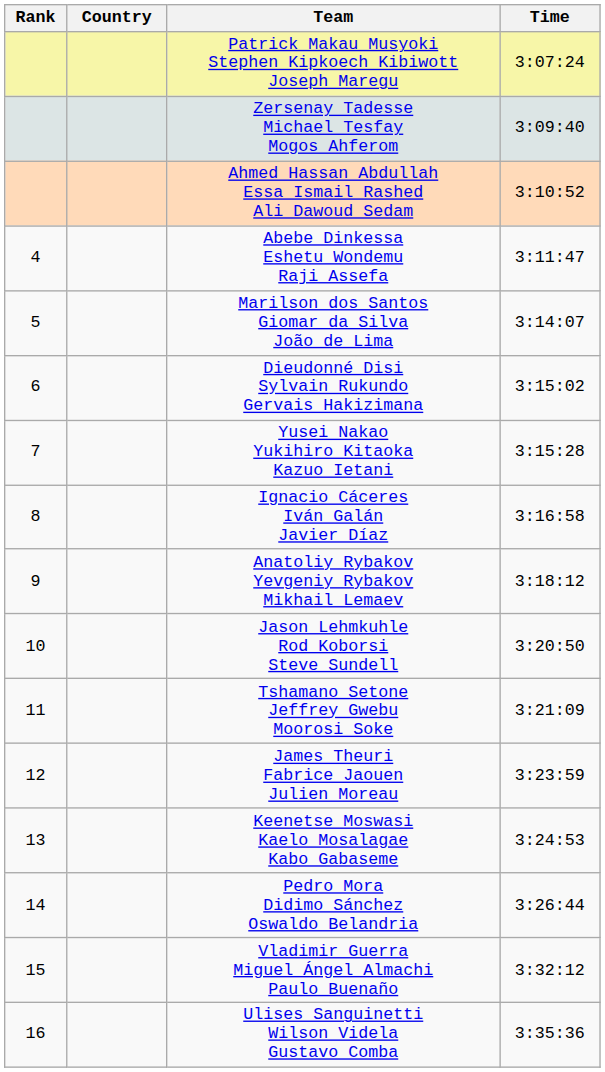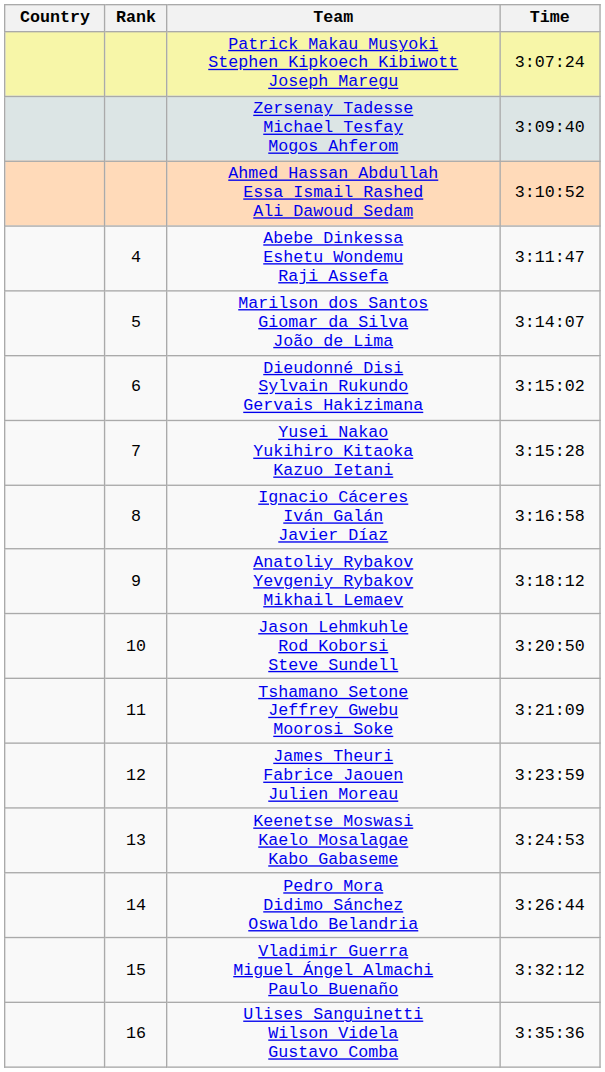columns swapped: Rank <-> Country
